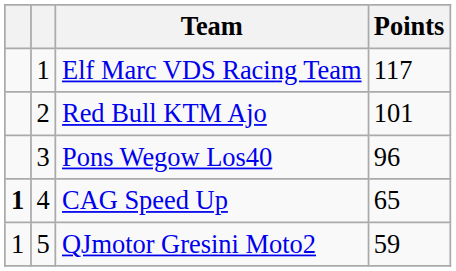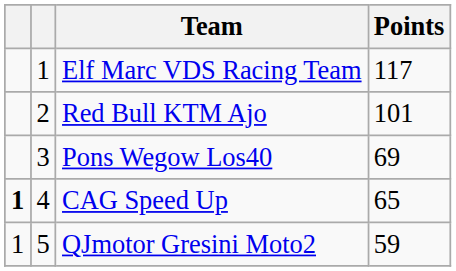Pons Wegow Los40 | Points: 96 -> 69
